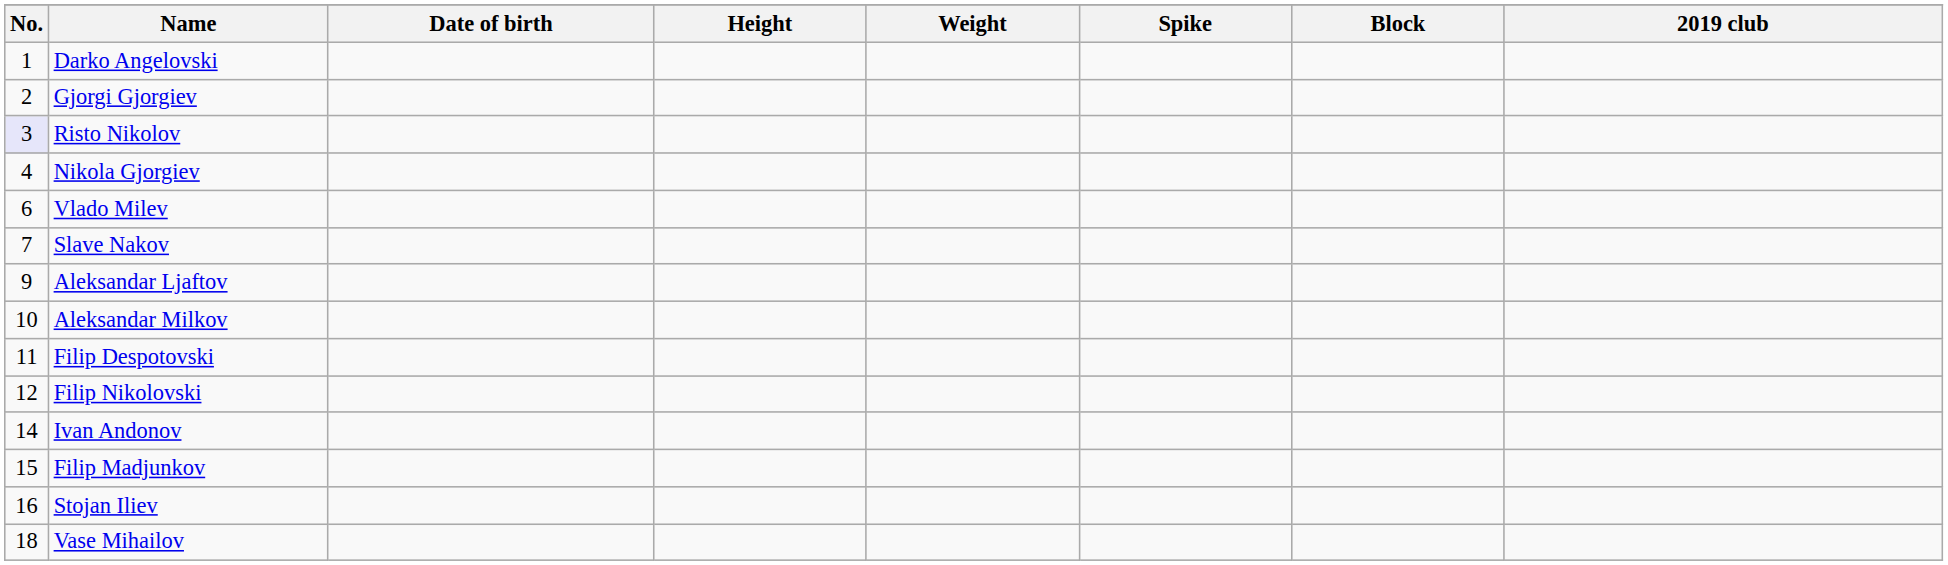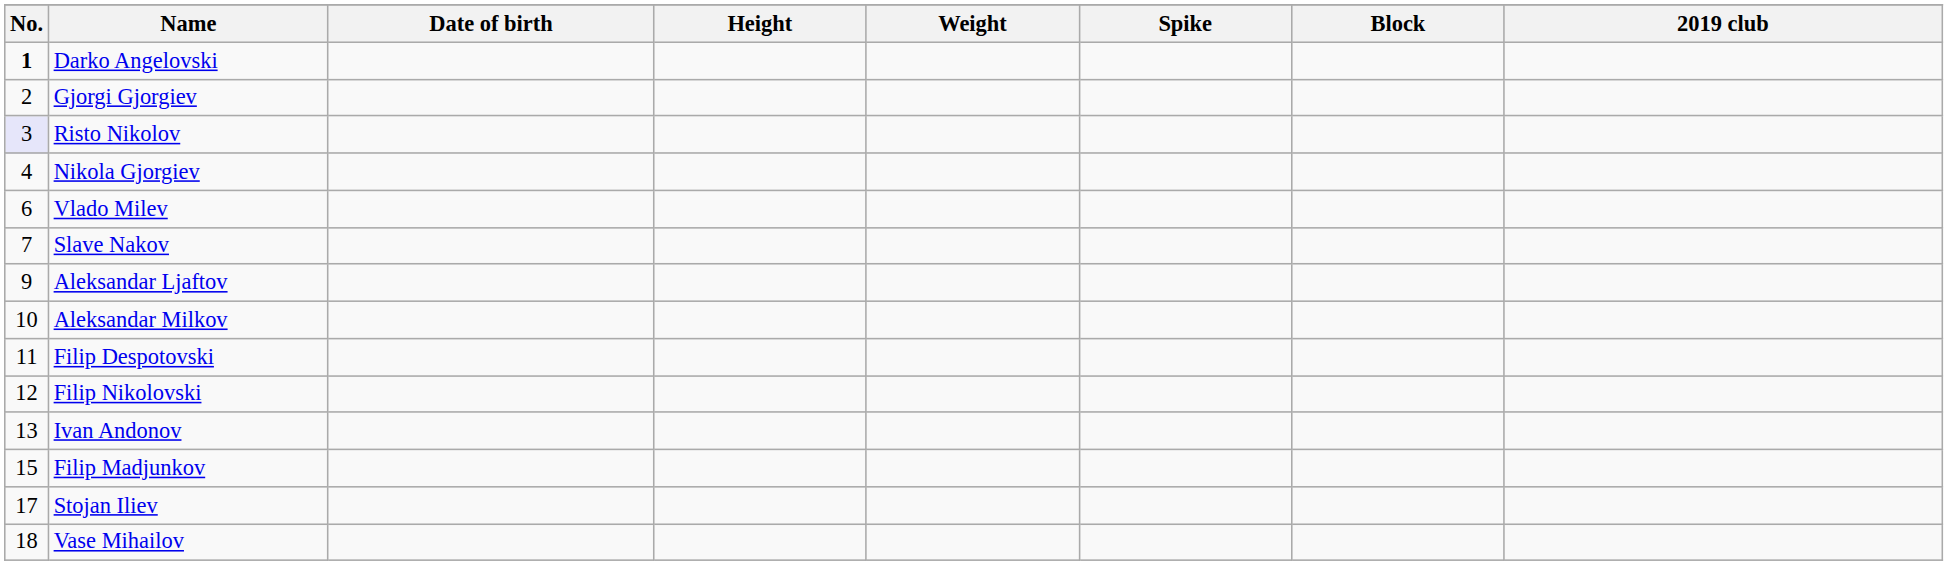Darko Angelovski | No.: normal -> bold
Ivan Andonov | No.: 14 -> 13
Stojan Iliev | No.: 16 -> 17
